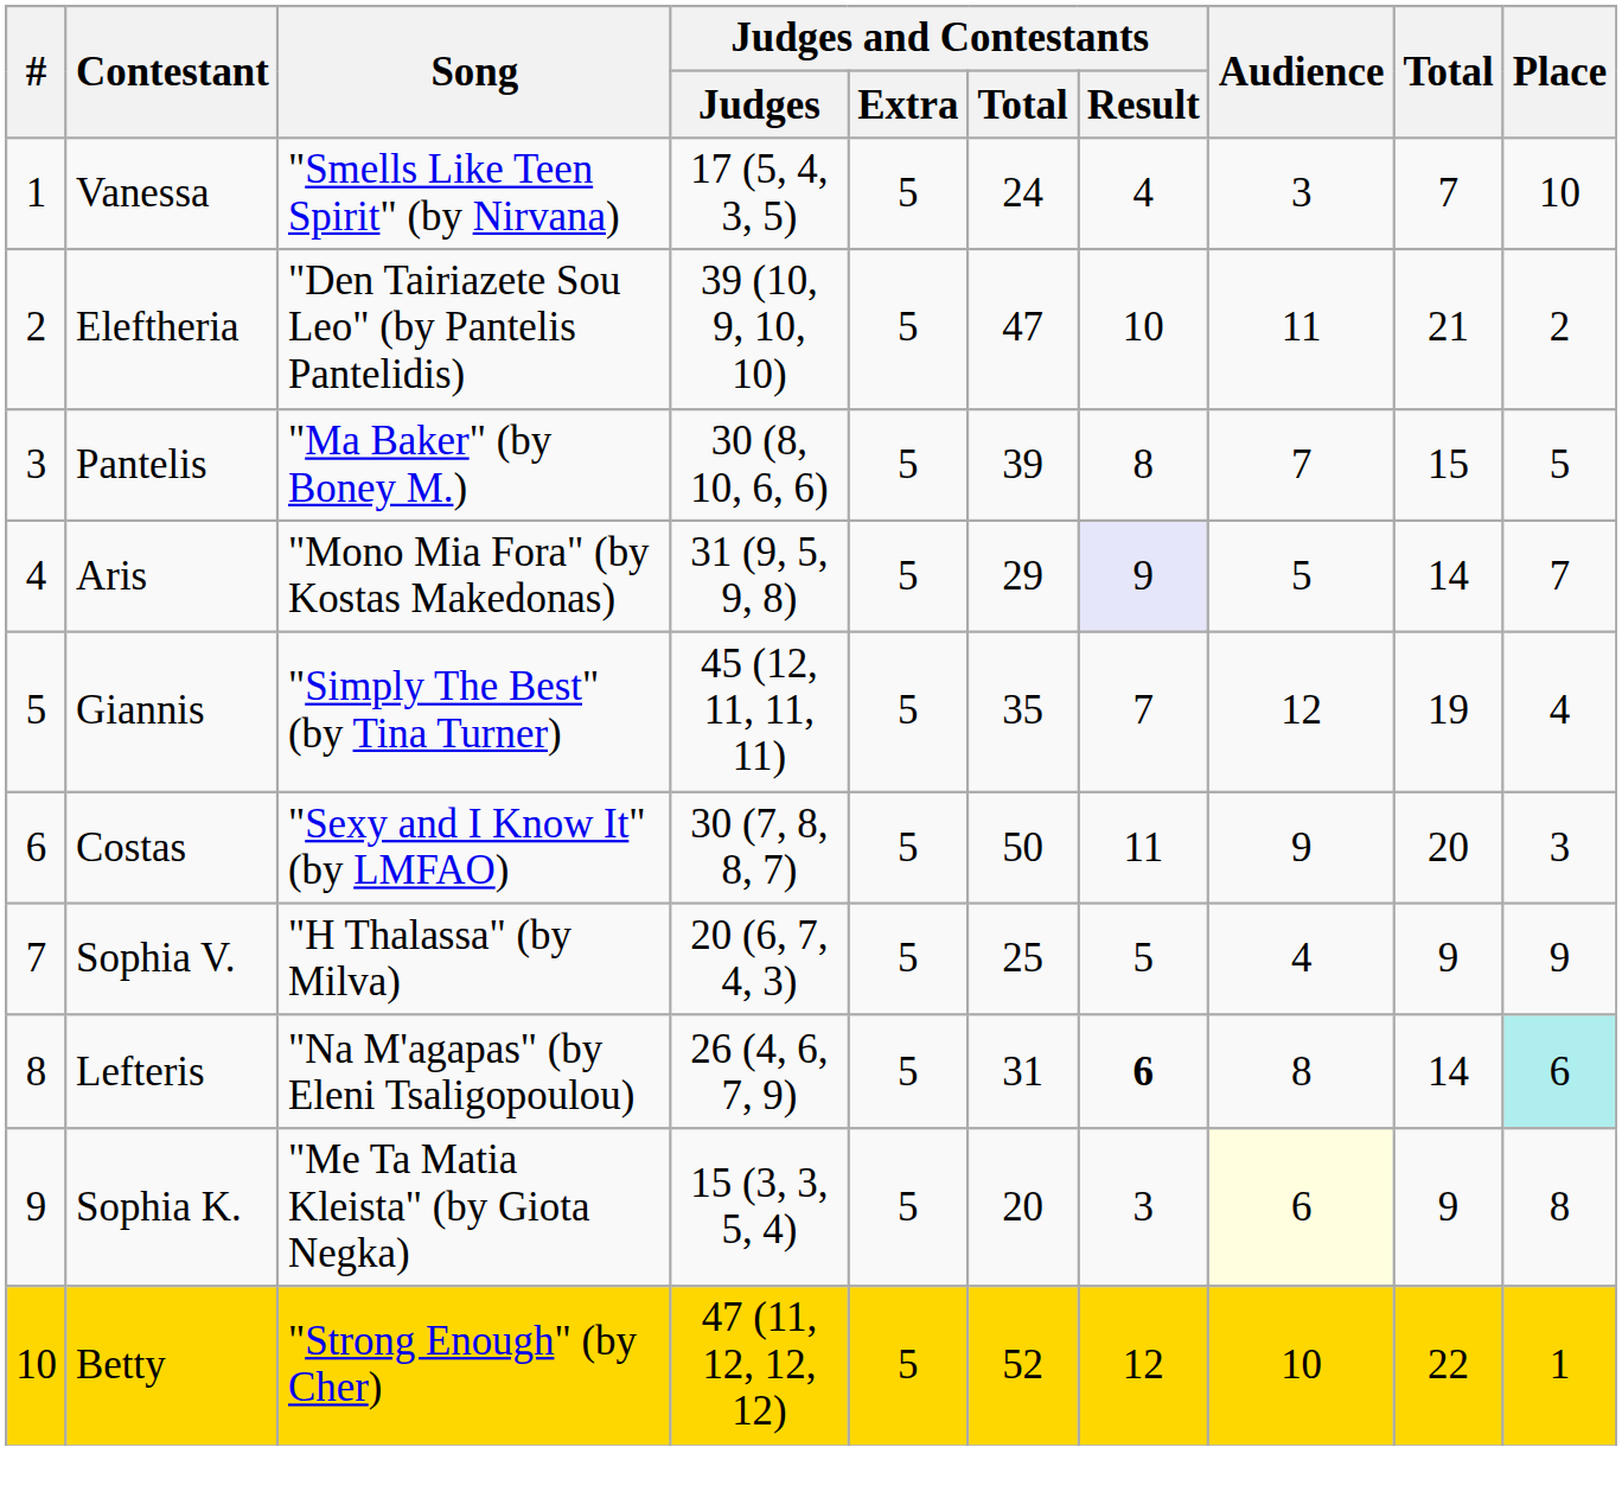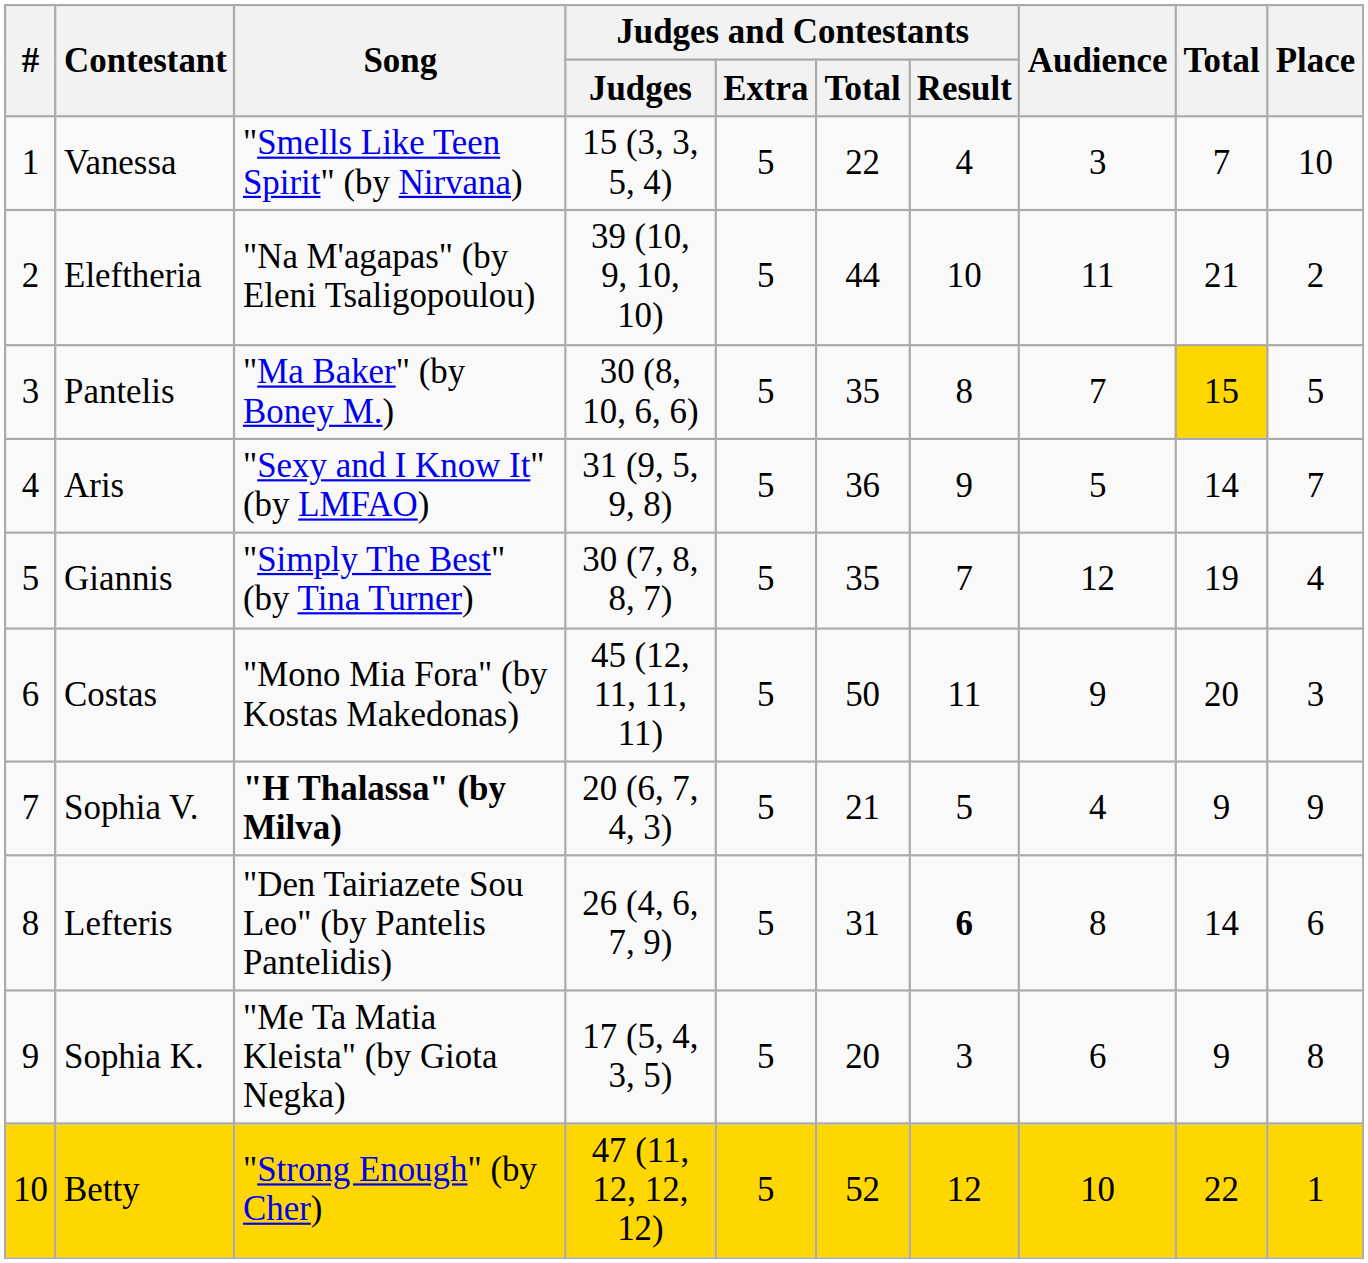Vanessa | Judges and Contestants / Judges: 17 (5, 4, 3, 5) -> 15 (3, 3, 5, 4)
Vanessa | Judges and Contestants / Total: 24 -> 22
Eleftheria | Song: "Den Tairiazete Sou Leo" (by Pantelis Pantelidis) -> "Na M'agapas" (by Eleni Tsaligopoulou)
Eleftheria | Judges and Contestants / Total: 47 -> 44
Pantelis | Judges and Contestants / Total: 39 -> 35
Pantelis | Total: no background -> gold background
Aris | Song: "Mono Mia Fora" (by Kostas Makedonas) -> "Sexy and I Know It" (by LMFAO)
Aris | Judges and Contestants / Total: 29 -> 36
Aris | Judges and Contestants / Result: lavender background -> no background
Giannis | Judges and Contestants / Judges: 45 (12, 11, 11, 11) -> 30 (7, 8, 8, 7)
Costas | Song: "Sexy and I Know It" (by LMFAO) -> "Mono Mia Fora" (by Kostas Makedonas)
Costas | Judges and Contestants / Judges: 30 (7, 8, 8, 7) -> 45 (12, 11, 11, 11)
Sophia V. | Song: normal -> bold
Sophia V. | Judges and Contestants / Total: 25 -> 21
Lefteris | Song: "Na M'agapas" (by Eleni Tsaligopoulou) -> "Den Tairiazete Sou Leo" (by Pantelis Pantelidis)
Lefteris | Place: paleturquoise background -> no background
Sophia K. | Judges and Contestants / Judges: 15 (3, 3, 5, 4) -> 17 (5, 4, 3, 5)
Sophia K. | Audience: lightyellow background -> no background
